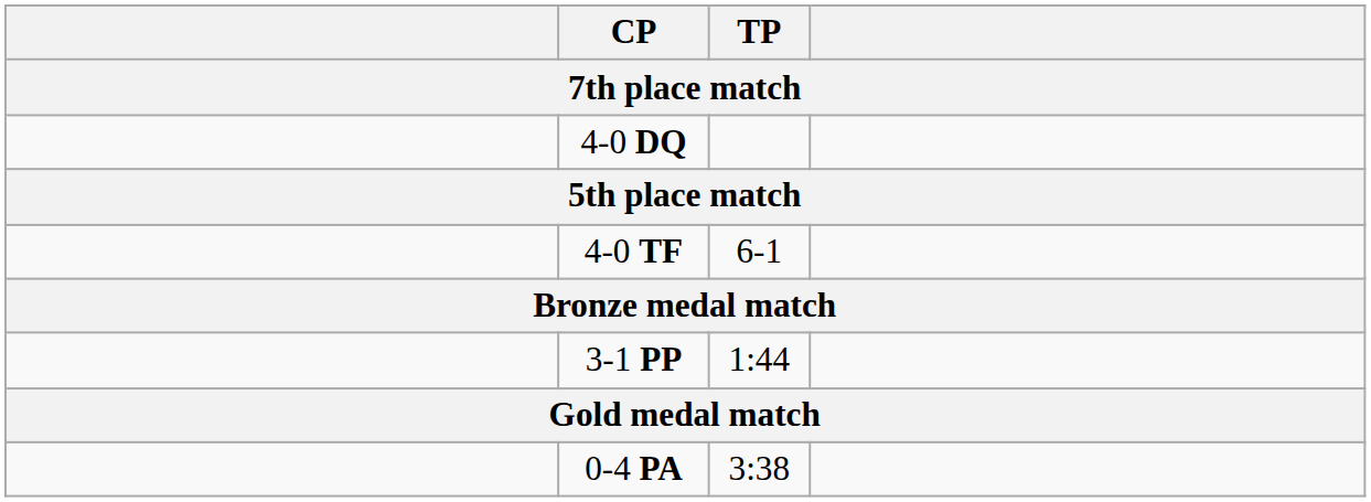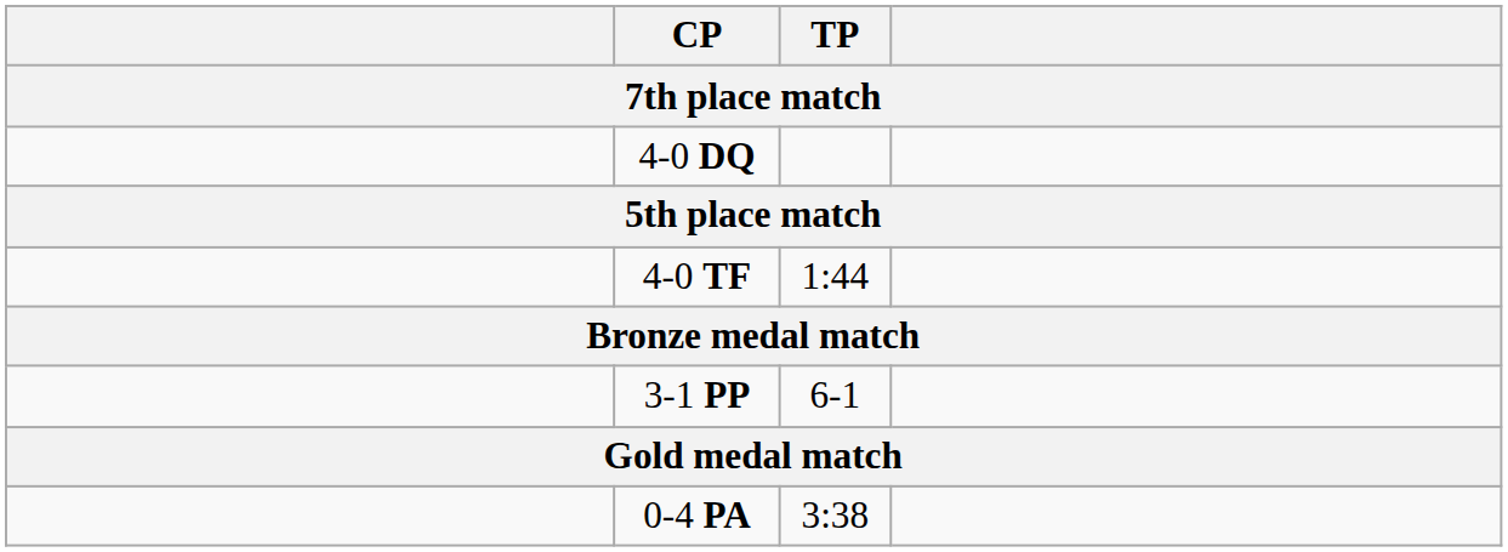4-0 TF | TP: 6-1 -> 1:44
3-1 PP | TP: 1:44 -> 6-1
